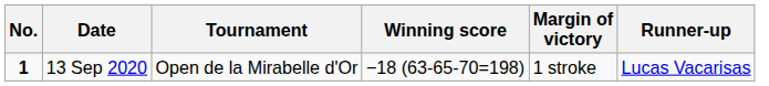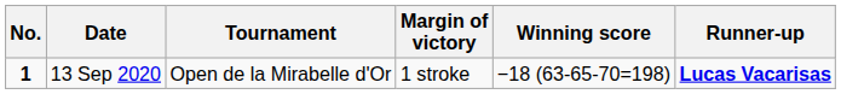columns swapped: Winning score <-> Margin of victory
13 Sep 2020 | Runner-up: normal -> bold
